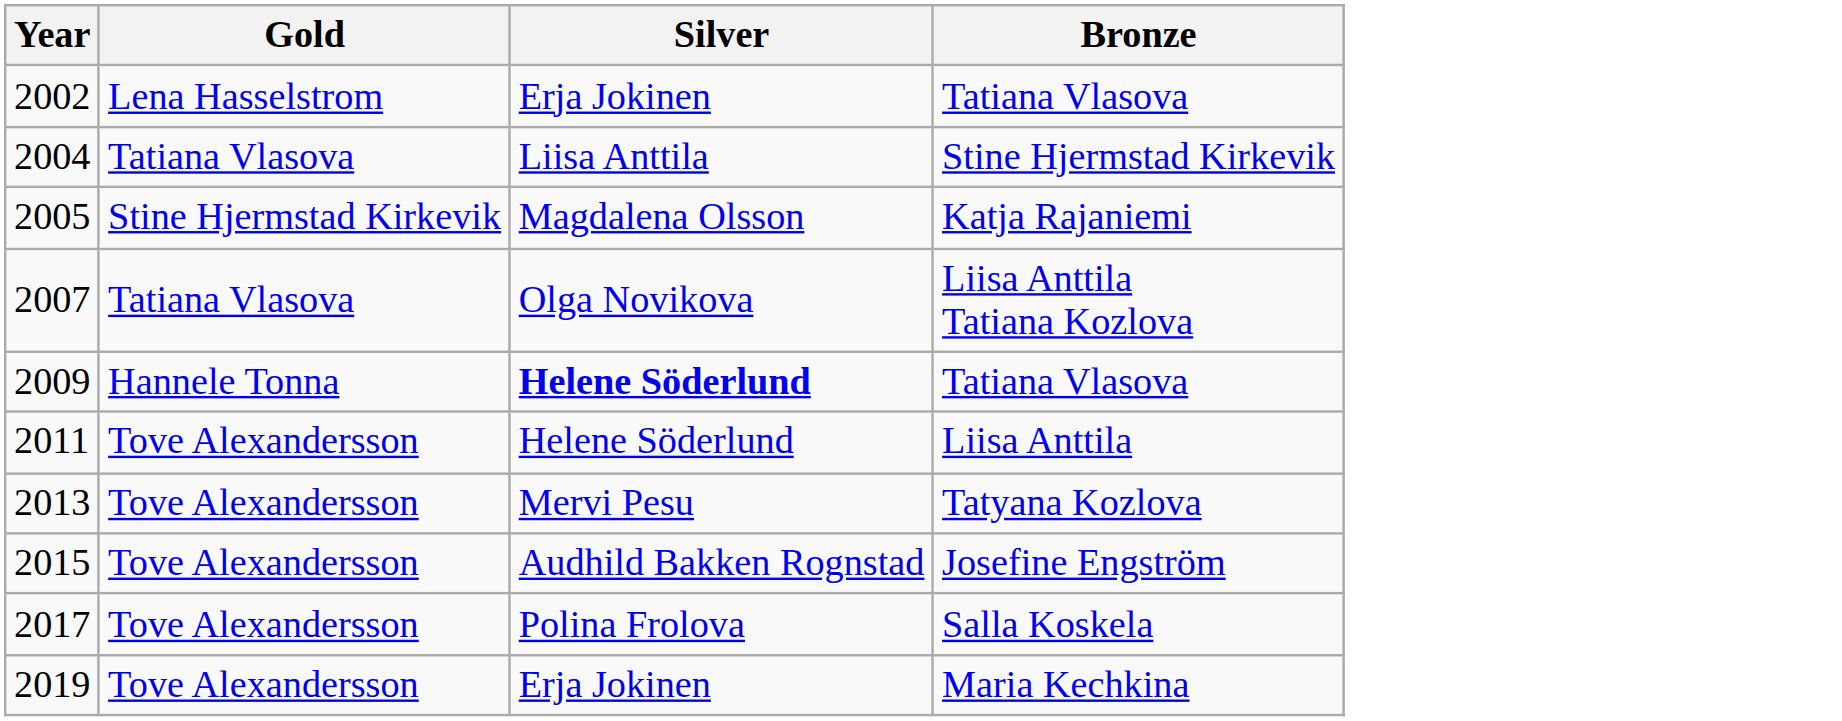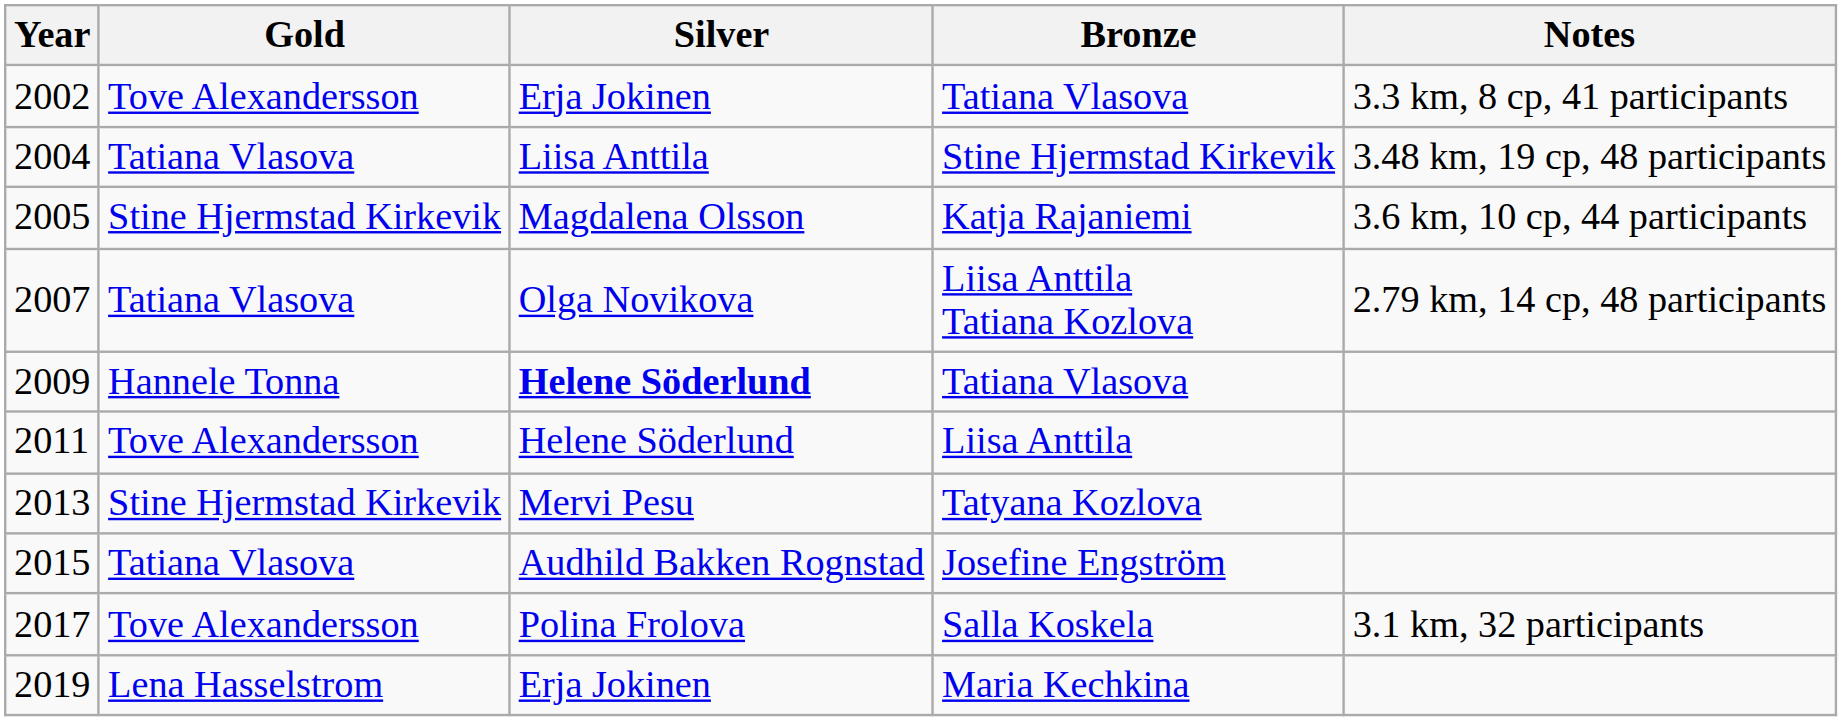+ column: Notes | 3.3 km, 8 cp, 41 participants | 3.48 km, 19 cp, 48 participants | 3.6 km, 10 cp, 44 participants | 2.79 km, 14 cp, 48 participants | 3.1 km, 32 participants
2002 / Tatiana Vlasova | Gold: Lena Hasselstrom -> Tove Alexandersson
Tatyana Kozlova | Gold: Tove Alexandersson -> Stine Hjermstad Kirkevik
Josefine Engström | Gold: Tove Alexandersson -> Tatiana Vlasova
Maria Kechkina | Gold: Tove Alexandersson -> Lena Hasselstrom
